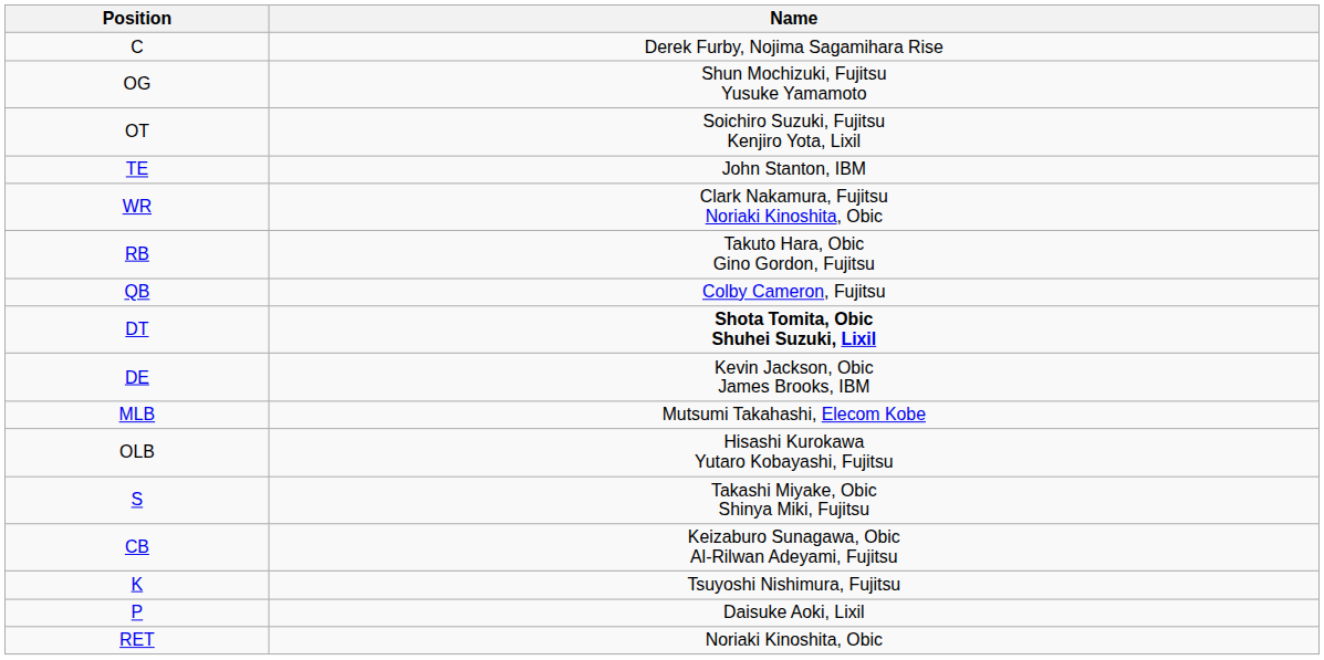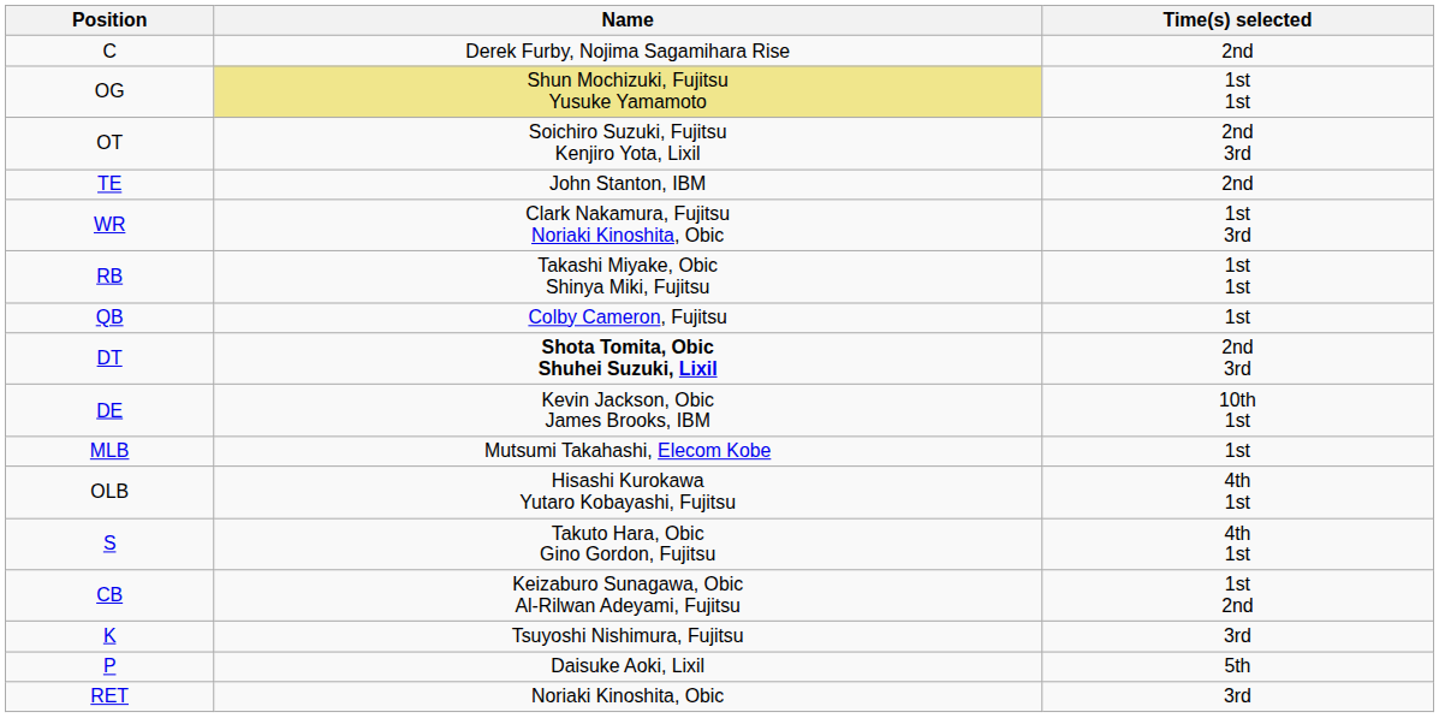+ column: Time(s) selected | 2nd | 1st 1st | 2nd 3rd | 2nd | 1st 3rd | 1st 1st | 1st | 2nd 3rd | 10th 1st | 1st | 4th 1st | 4th 1st | 1st 2nd | 3rd | 5th | 3rd
OG | Name: no background -> khaki background
RB | Name: Takuto Hara, Obic Gino Gordon, Fujitsu -> Takashi Miyake, Obic Shinya Miki, Fujitsu
S | Name: Takashi Miyake, Obic Shinya Miki, Fujitsu -> Takuto Hara, Obic Gino Gordon, Fujitsu
